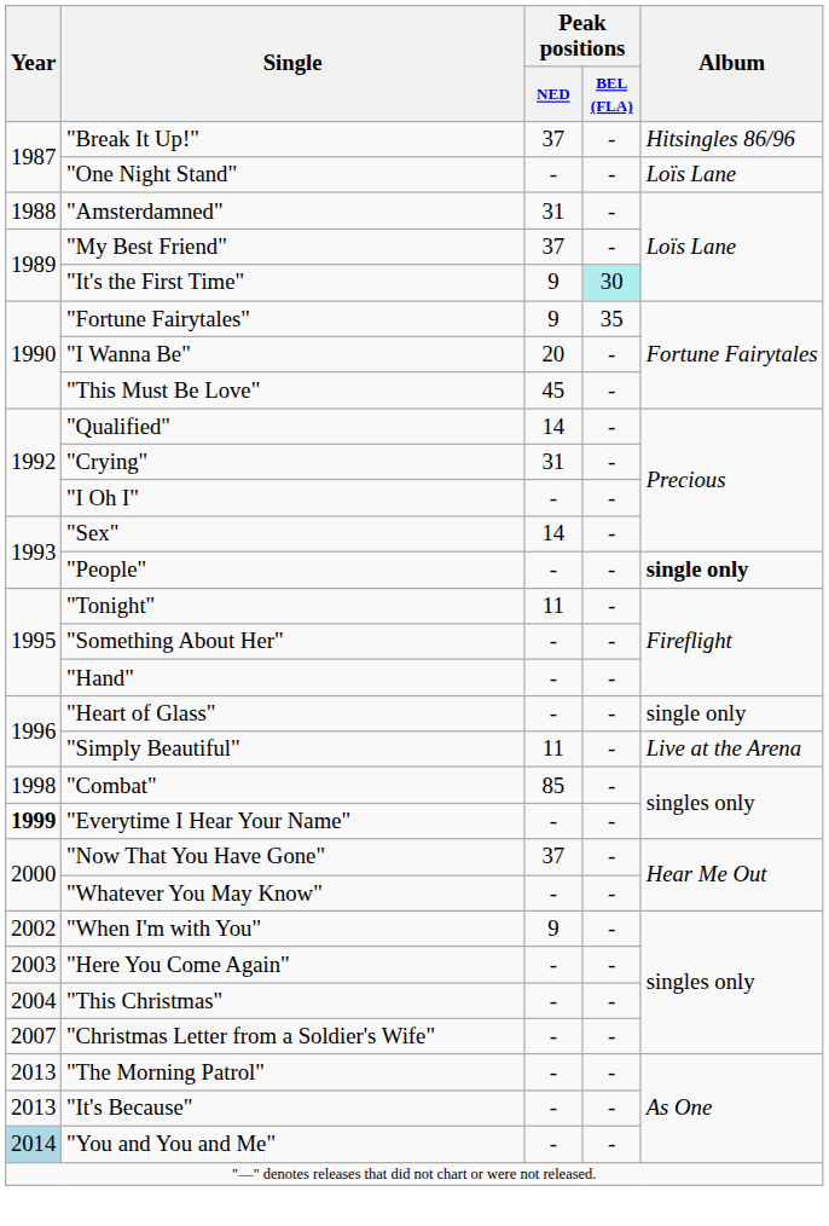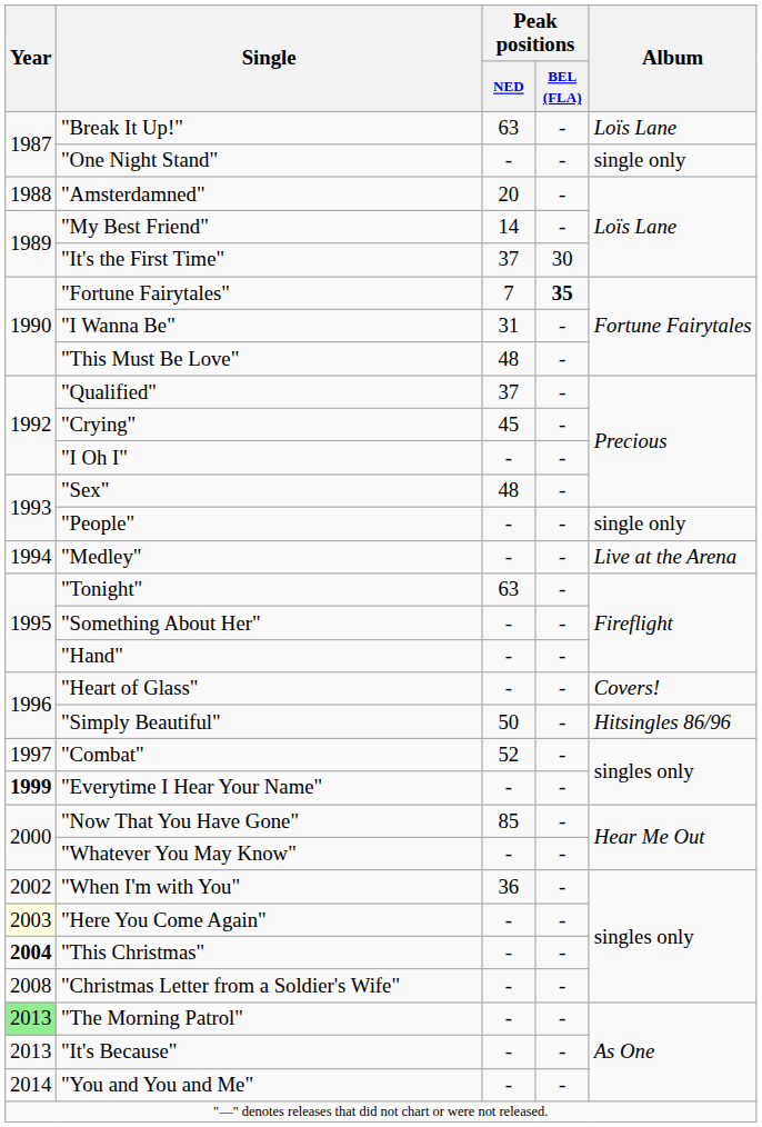"Break It Up!" | Peak positions / NED: 37 -> 63
"Break It Up!" | Album: Hitsingles 86/96 -> Loïs Lane
"One Night Stand" | Album: Loïs Lane -> single only
"Amsterdamned" | Peak positions / NED: 31 -> 20
"My Best Friend" | Peak positions / NED: 37 -> 14
"It's the First Time" | Peak positions / NED: 9 -> 37
"It's the First Time" | Peak positions / BEL (FLA): paleturquoise background -> no background
"Fortune Fairytales" | Peak positions / NED: 9 -> 7
"Fortune Fairytales" | Peak positions / BEL (FLA): normal -> bold
"I Wanna Be" | Peak positions / NED: 20 -> 31
"This Must Be Love" | Peak positions / NED: 45 -> 48
"Qualified" | Peak positions / NED: 14 -> 37
"Crying" | Peak positions / NED: 31 -> 45
"Sex" | Peak positions / NED: 14 -> 48
"People" | Album: bold -> normal
+ row: 1994 | "Medley" | - | - | Live at the Arena
"Tonight" | Peak positions / NED: 11 -> 63
"Heart of Glass" | Album: single only -> Covers!
"Simply Beautiful" | Peak positions / NED: 11 -> 50
"Simply Beautiful" | Album: Live at the Arena -> Hitsingles 86/96
"Combat" | Year: 1998 -> 1997
"Combat" | Peak positions / NED: 85 -> 52
"Now That You Have Gone" | Peak positions / NED: 37 -> 85
"When I'm with You" | Peak positions / NED: 9 -> 36
"Here You Come Again" | Year: no background -> lightyellow background
"This Christmas" | Year: normal -> bold
"Christmas Letter from a Soldier's Wife" | Year: 2007 -> 2008
"The Morning Patrol" | Year: no background -> lightgreen background
"You and You and Me" | Year: lightblue background -> no background
